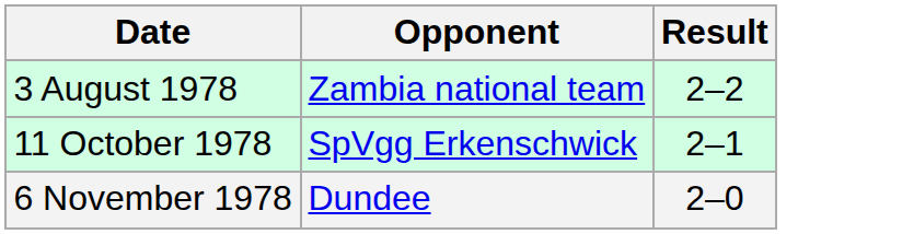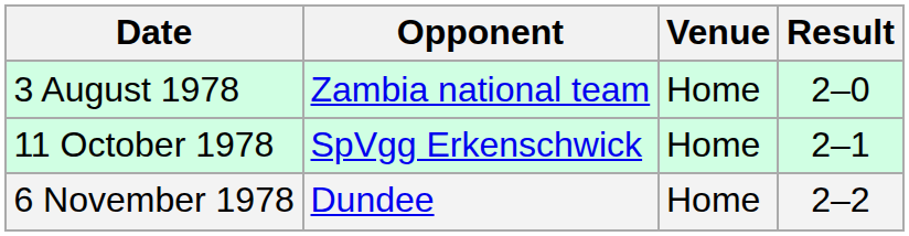+ column: Venue | Home | Home | Home
3 August 1978 | Result: 2–2 -> 2–0
6 November 1978 | Result: 2–0 -> 2–2
